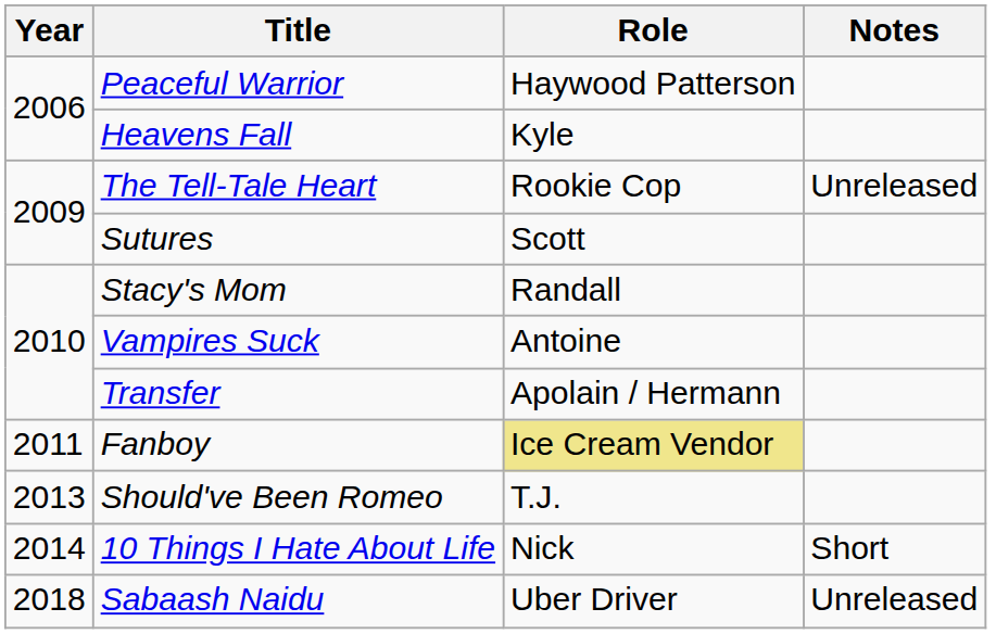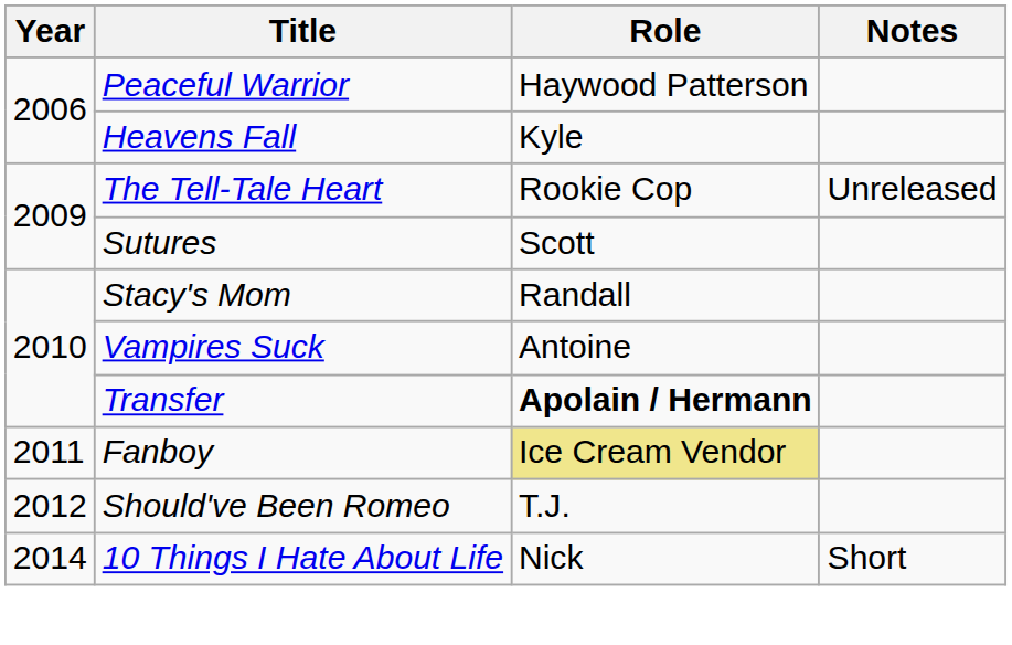Transfer | Role: normal -> bold
Should've Been Romeo | Year: 2013 -> 2012
- row: 2018 | Sabaash Naidu | Uber Driver | Unreleased
